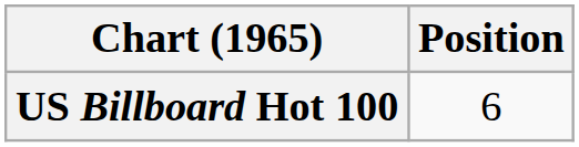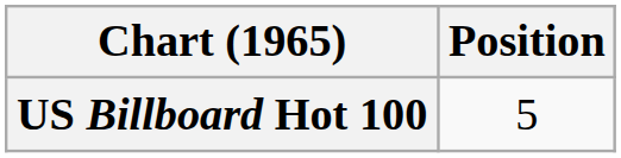US Billboard Hot 100 | Position: 6 -> 5
